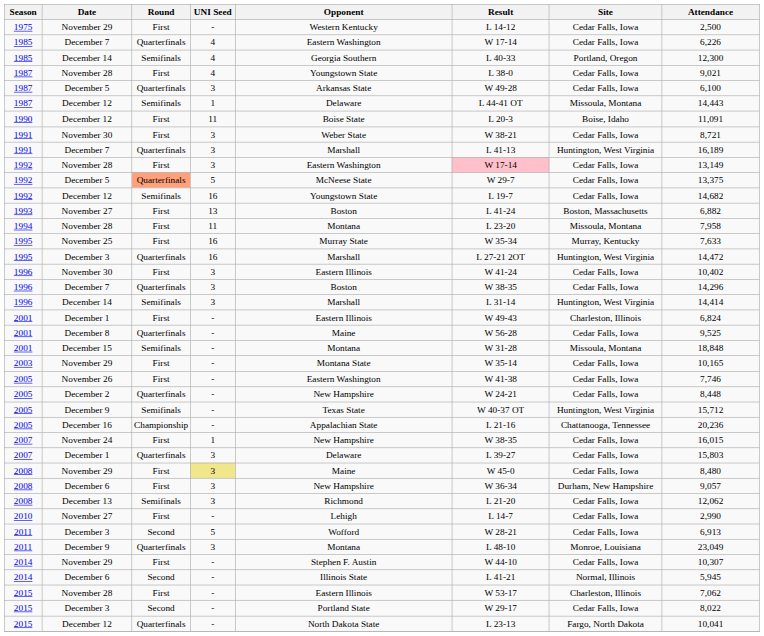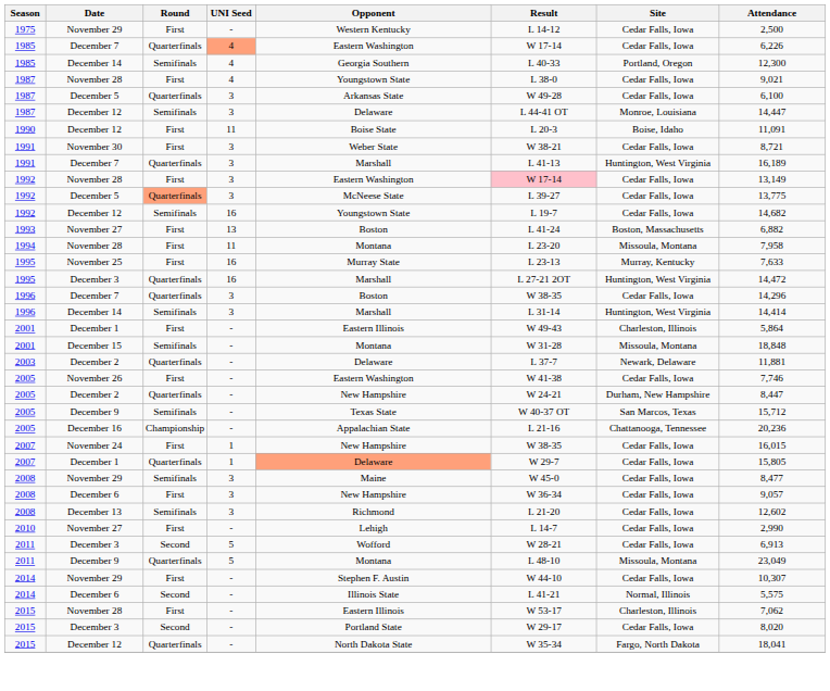1985 / December 7 | UNI Seed: no background -> lightsalmon background
1987 / December 12 | UNI Seed: 1 -> 3
1987 / December 12 | Site: Missoula, Montana -> Monroe, Louisiana
1987 / December 12 | Attendance: 14,443 -> 14,447
1992 / December 5 | UNI Seed: 5 -> 3
1992 / December 5 | Result: W 29-7 -> L 39-27
1992 / December 5 | Attendance: 13,375 -> 13,775
November 25 | Result: W 35-34 -> L 23-13
- row: 1996 | November 30 | First | 3 | Eastern Illinois | W 41-24 | Cedar Falls, Iowa | 10,402
2001 / December 1 | Attendance: 6,824 -> 5,864
- row: 2001 | December 8 | Quarterfinals | - | Maine | W 56-28 | Cedar Falls, Iowa | 9,525
- row: 2003 | November 29 | First | - | Montana State | W 35-14 | Cedar Falls, Iowa | 10,165
+ row: 2003 | December 2 | Quarterfinals | - | Delaware | L 37-7 | Newark, Delaware | 11,881
2005 / December 2 | Site: Cedar Falls, Iowa -> Durham, New Hampshire
2005 / December 2 | Attendance: 8,448 -> 8,447
2005 / December 9 | Site: Huntington, West Virginia -> San Marcos, Texas
2007 / December 1 | UNI Seed: 3 -> 1
2007 / December 1 | Opponent: no background -> lightsalmon background
2007 / December 1 | Result: L 39-27 -> W 29-7
2007 / December 1 | Attendance: 15,803 -> 15,805
2008 / November 29 | Round: First -> Semifinals
2008 / November 29 | UNI Seed: khaki background -> no background
2008 / November 29 | Attendance: 8,480 -> 8,477
2008 / December 6 | Site: Durham, New Hampshire -> Cedar Falls, Iowa
December 13 | Attendance: 12,062 -> 12,602
2011 / December 9 | UNI Seed: 3 -> 5
2011 / December 9 | Site: Monroe, Louisiana -> Missoula, Montana
2014 / December 6 | Attendance: 5,945 -> 5,575
2015 / December 3 | Attendance: 8,022 -> 8,020
2015 / December 12 | Result: L 23-13 -> W 35-34
2015 / December 12 | Attendance: 10,041 -> 18,041
